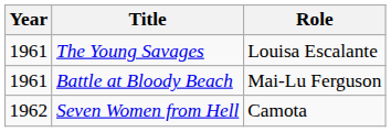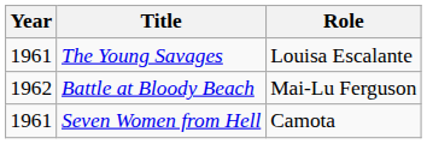Battle at Bloody Beach | Year: 1961 -> 1962
Seven Women from Hell | Year: 1962 -> 1961
